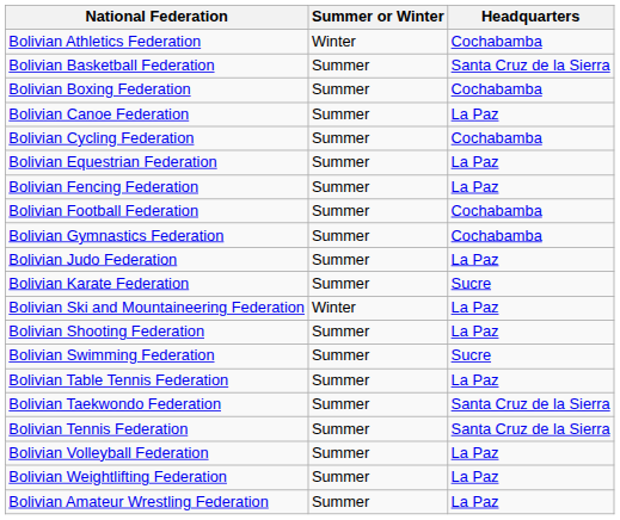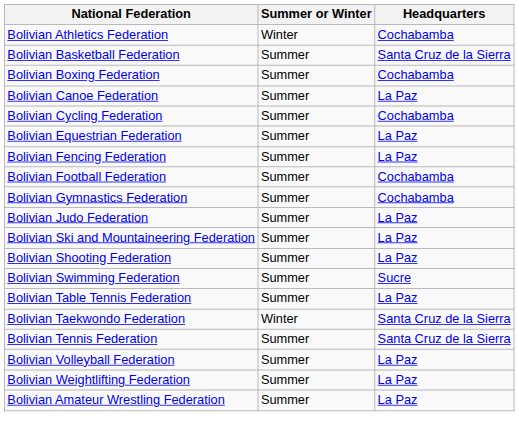- row: Bolivian Karate Federation | Summer | Sucre
Bolivian Ski and Mountaineering Federation | Summer or Winter: Winter -> Summer
Bolivian Taekwondo Federation | Summer or Winter: Summer -> Winter
